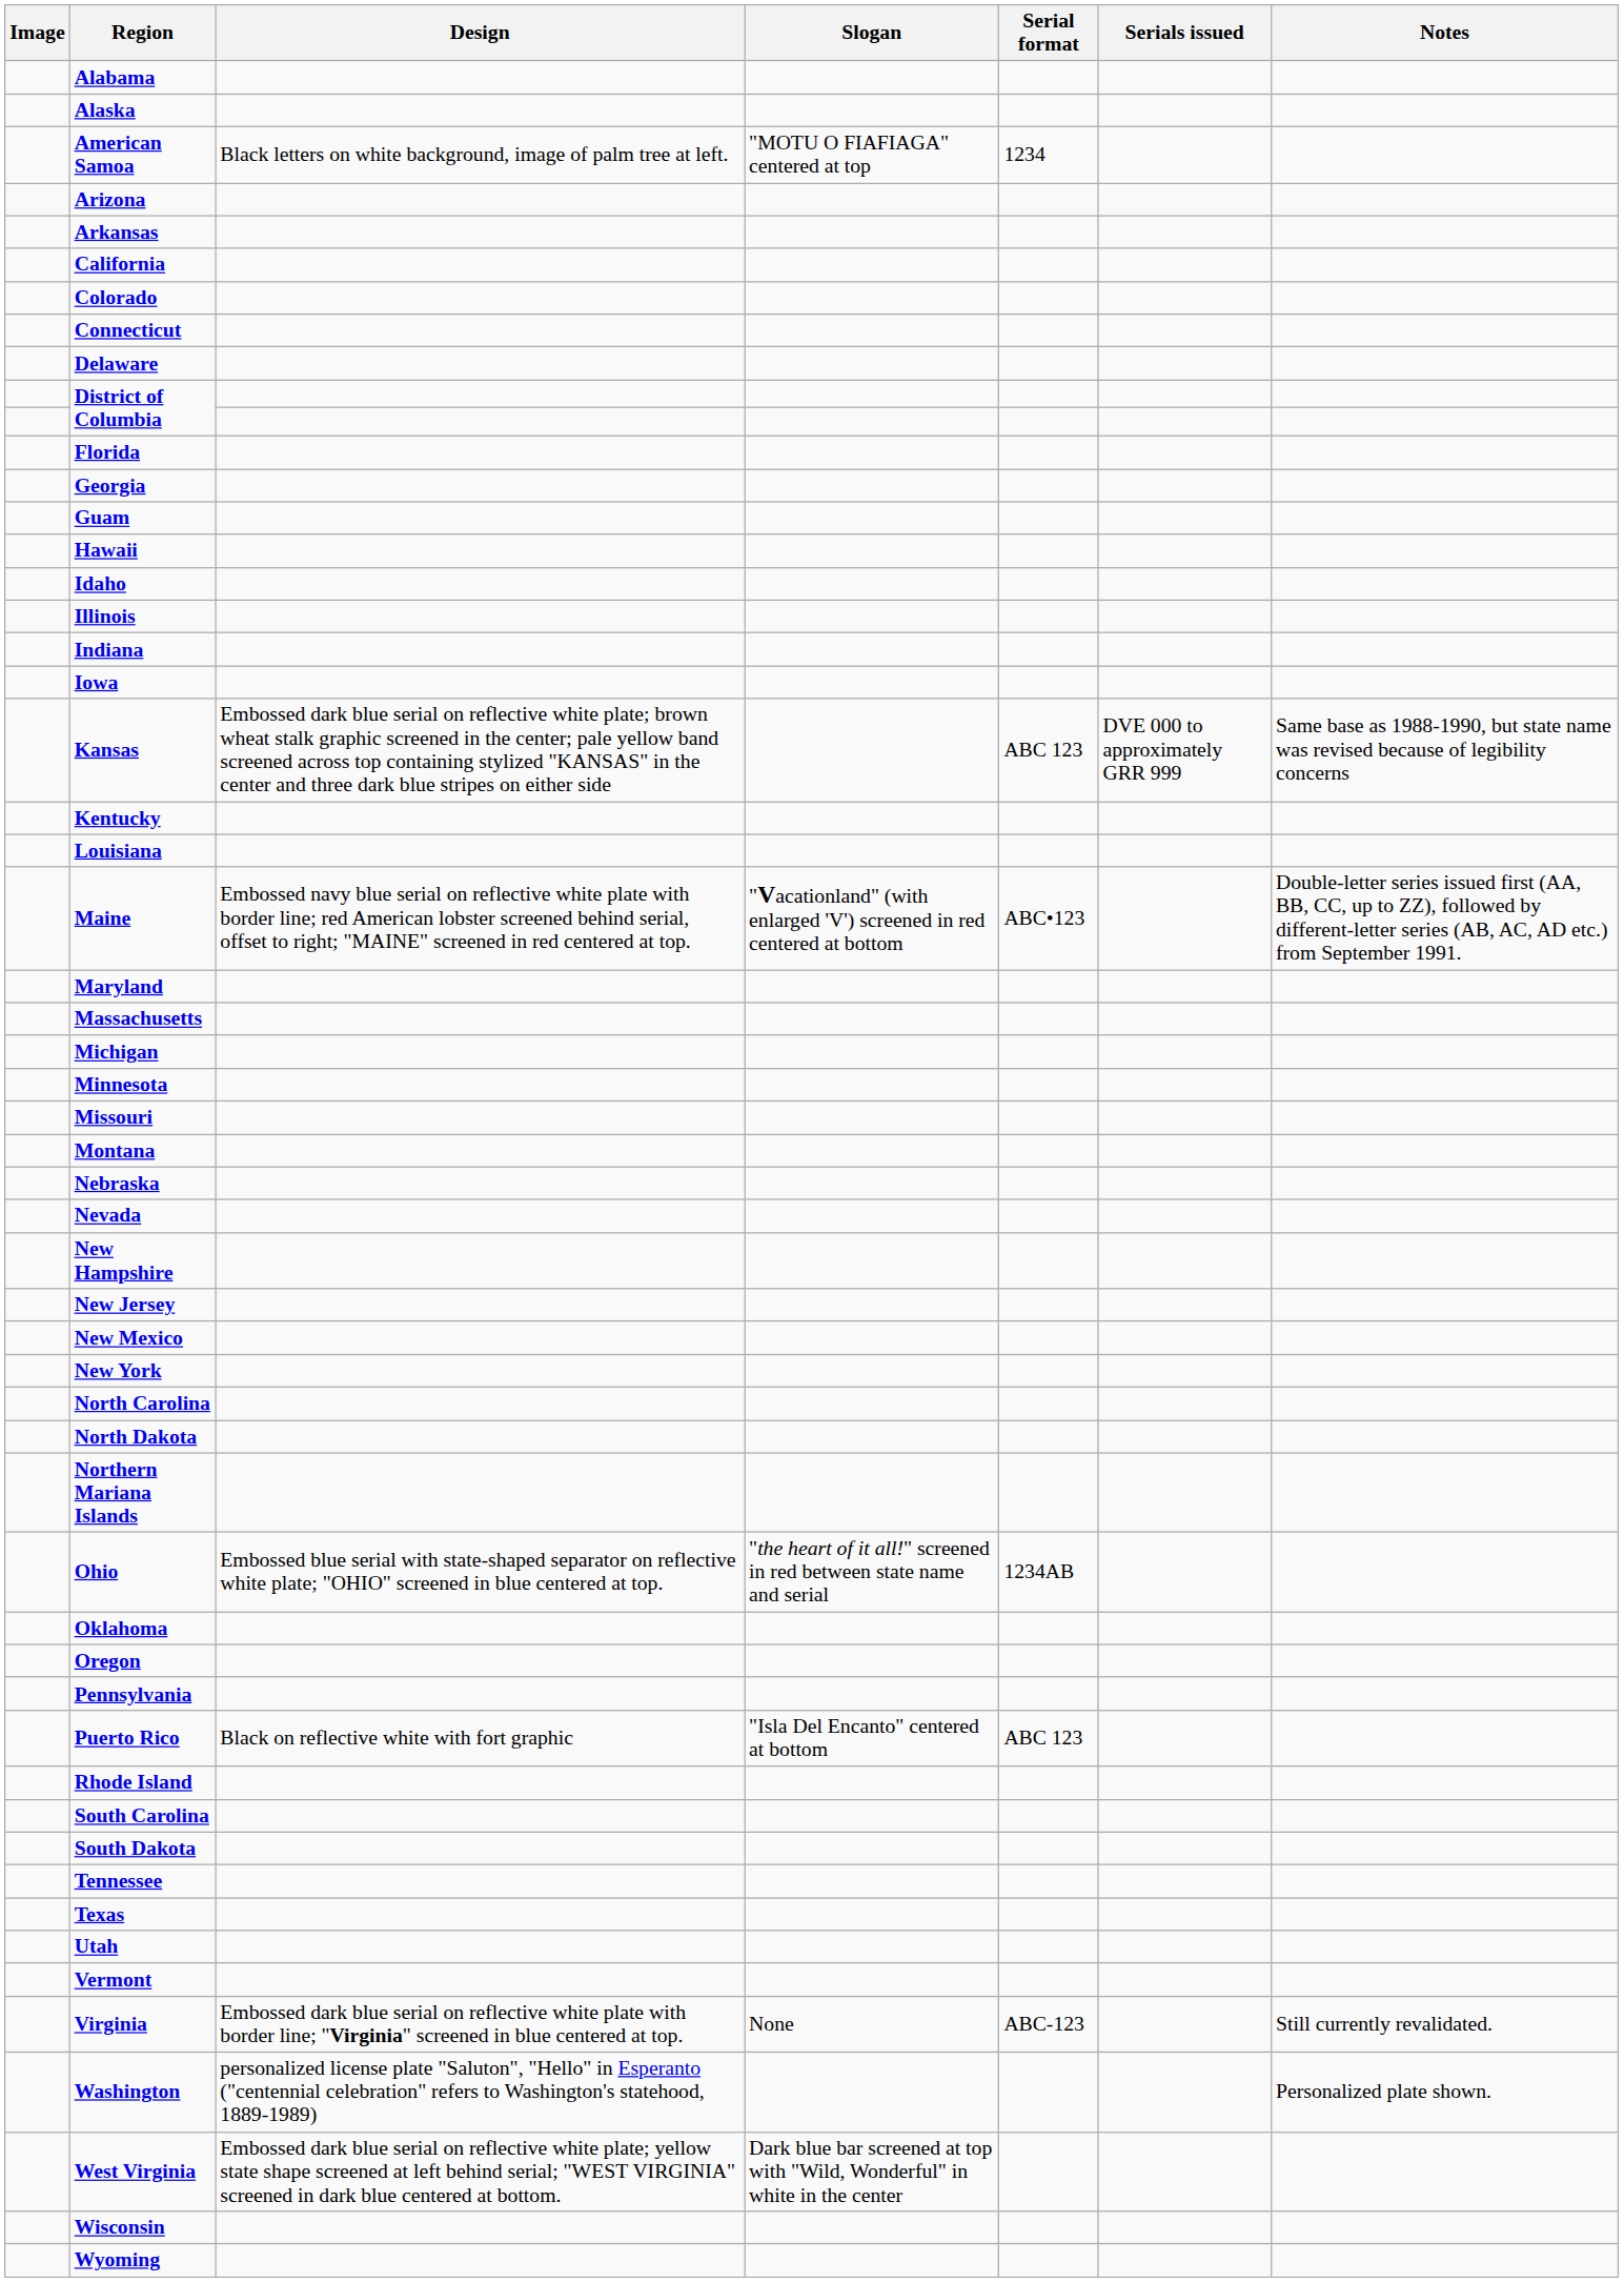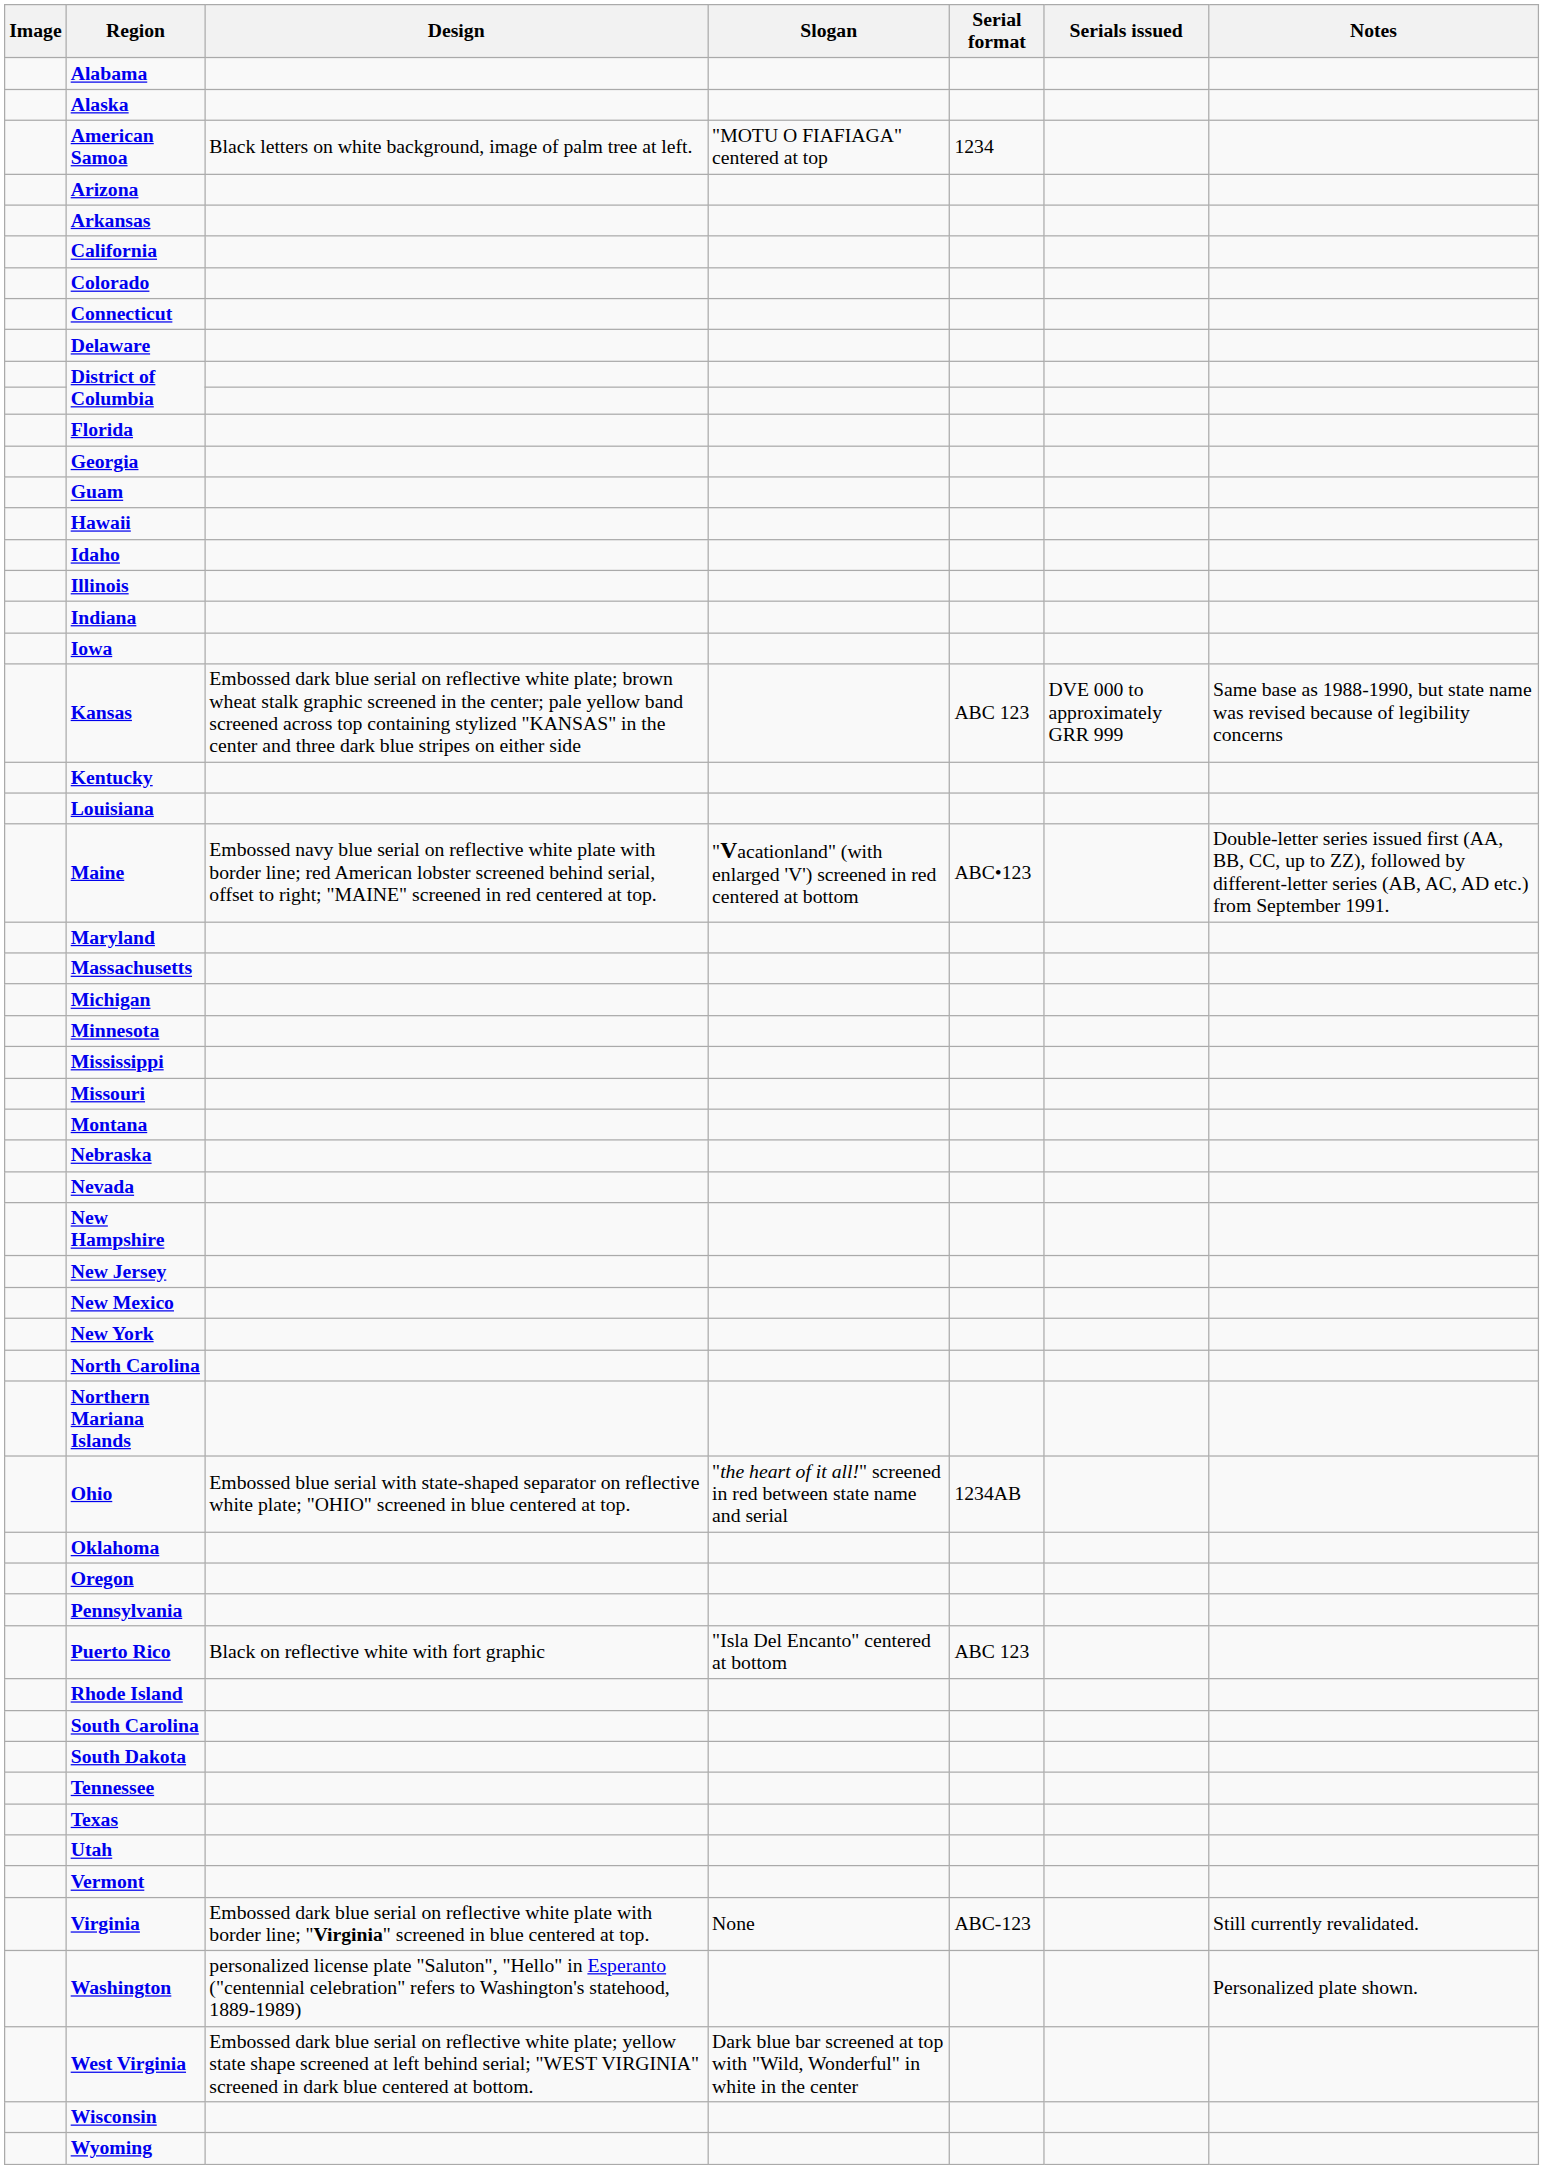+ row: Mississippi
- row: North Dakota
